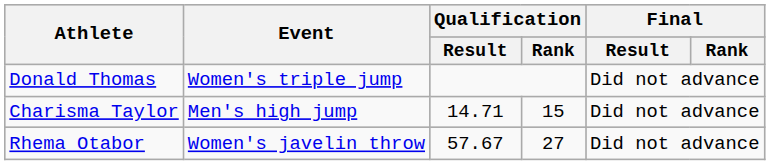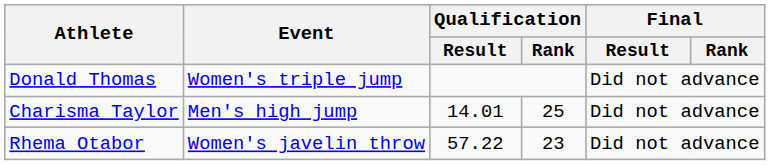Charisma Taylor | Qualification / Result: 14.71 -> 14.01
Charisma Taylor | Qualification / Rank: 15 -> 25
Rhema Otabor | Qualification / Result: 57.67 -> 57.22
Rhema Otabor | Qualification / Rank: 27 -> 23
